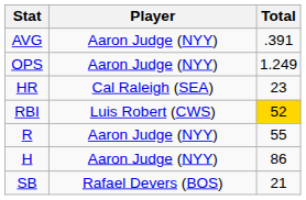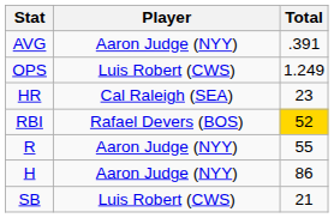OPS | Player: Aaron Judge (NYY) -> Luis Robert (CWS)
RBI | Player: Luis Robert (CWS) -> Rafael Devers (BOS)
SB | Player: Rafael Devers (BOS) -> Luis Robert (CWS)
